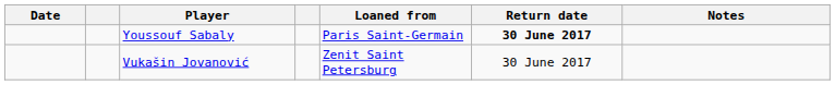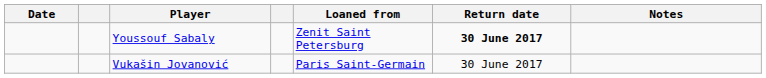Youssouf Sabaly | Loaned from: Paris Saint-Germain -> Zenit Saint Petersburg
Vukašin Jovanović | Loaned from: Zenit Saint Petersburg -> Paris Saint-Germain
